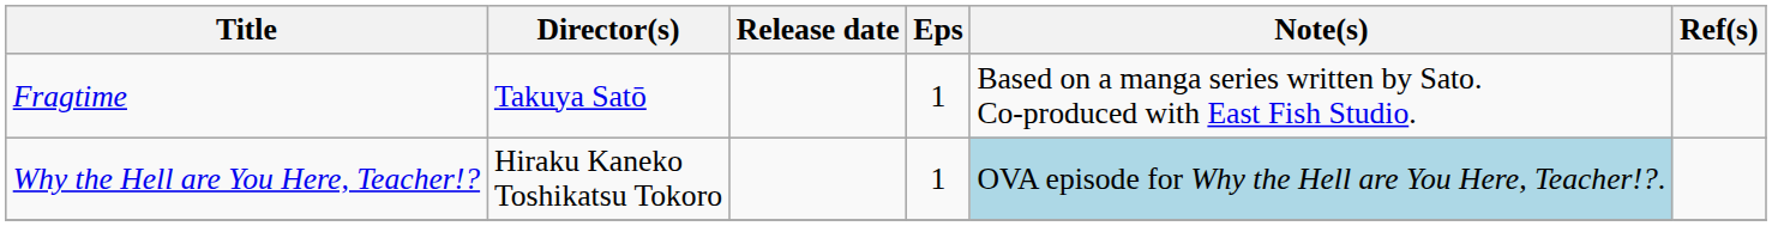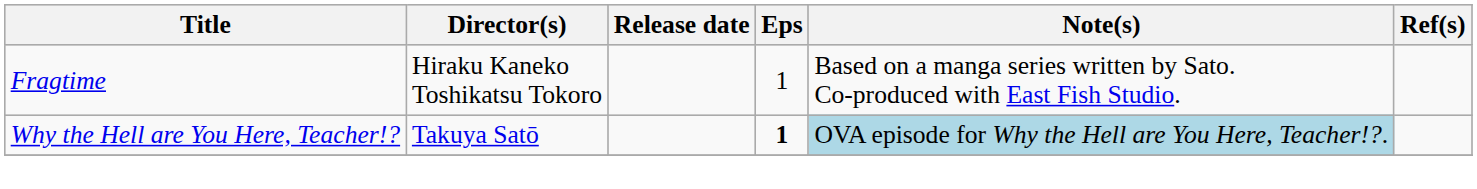Fragtime | Director(s): Takuya Satō -> Hiraku Kaneko Toshikatsu Tokoro
Why the Hell are You Here, Teacher!? | Director(s): Hiraku Kaneko Toshikatsu Tokoro -> Takuya Satō
Why the Hell are You Here, Teacher!? | Eps: normal -> bold
